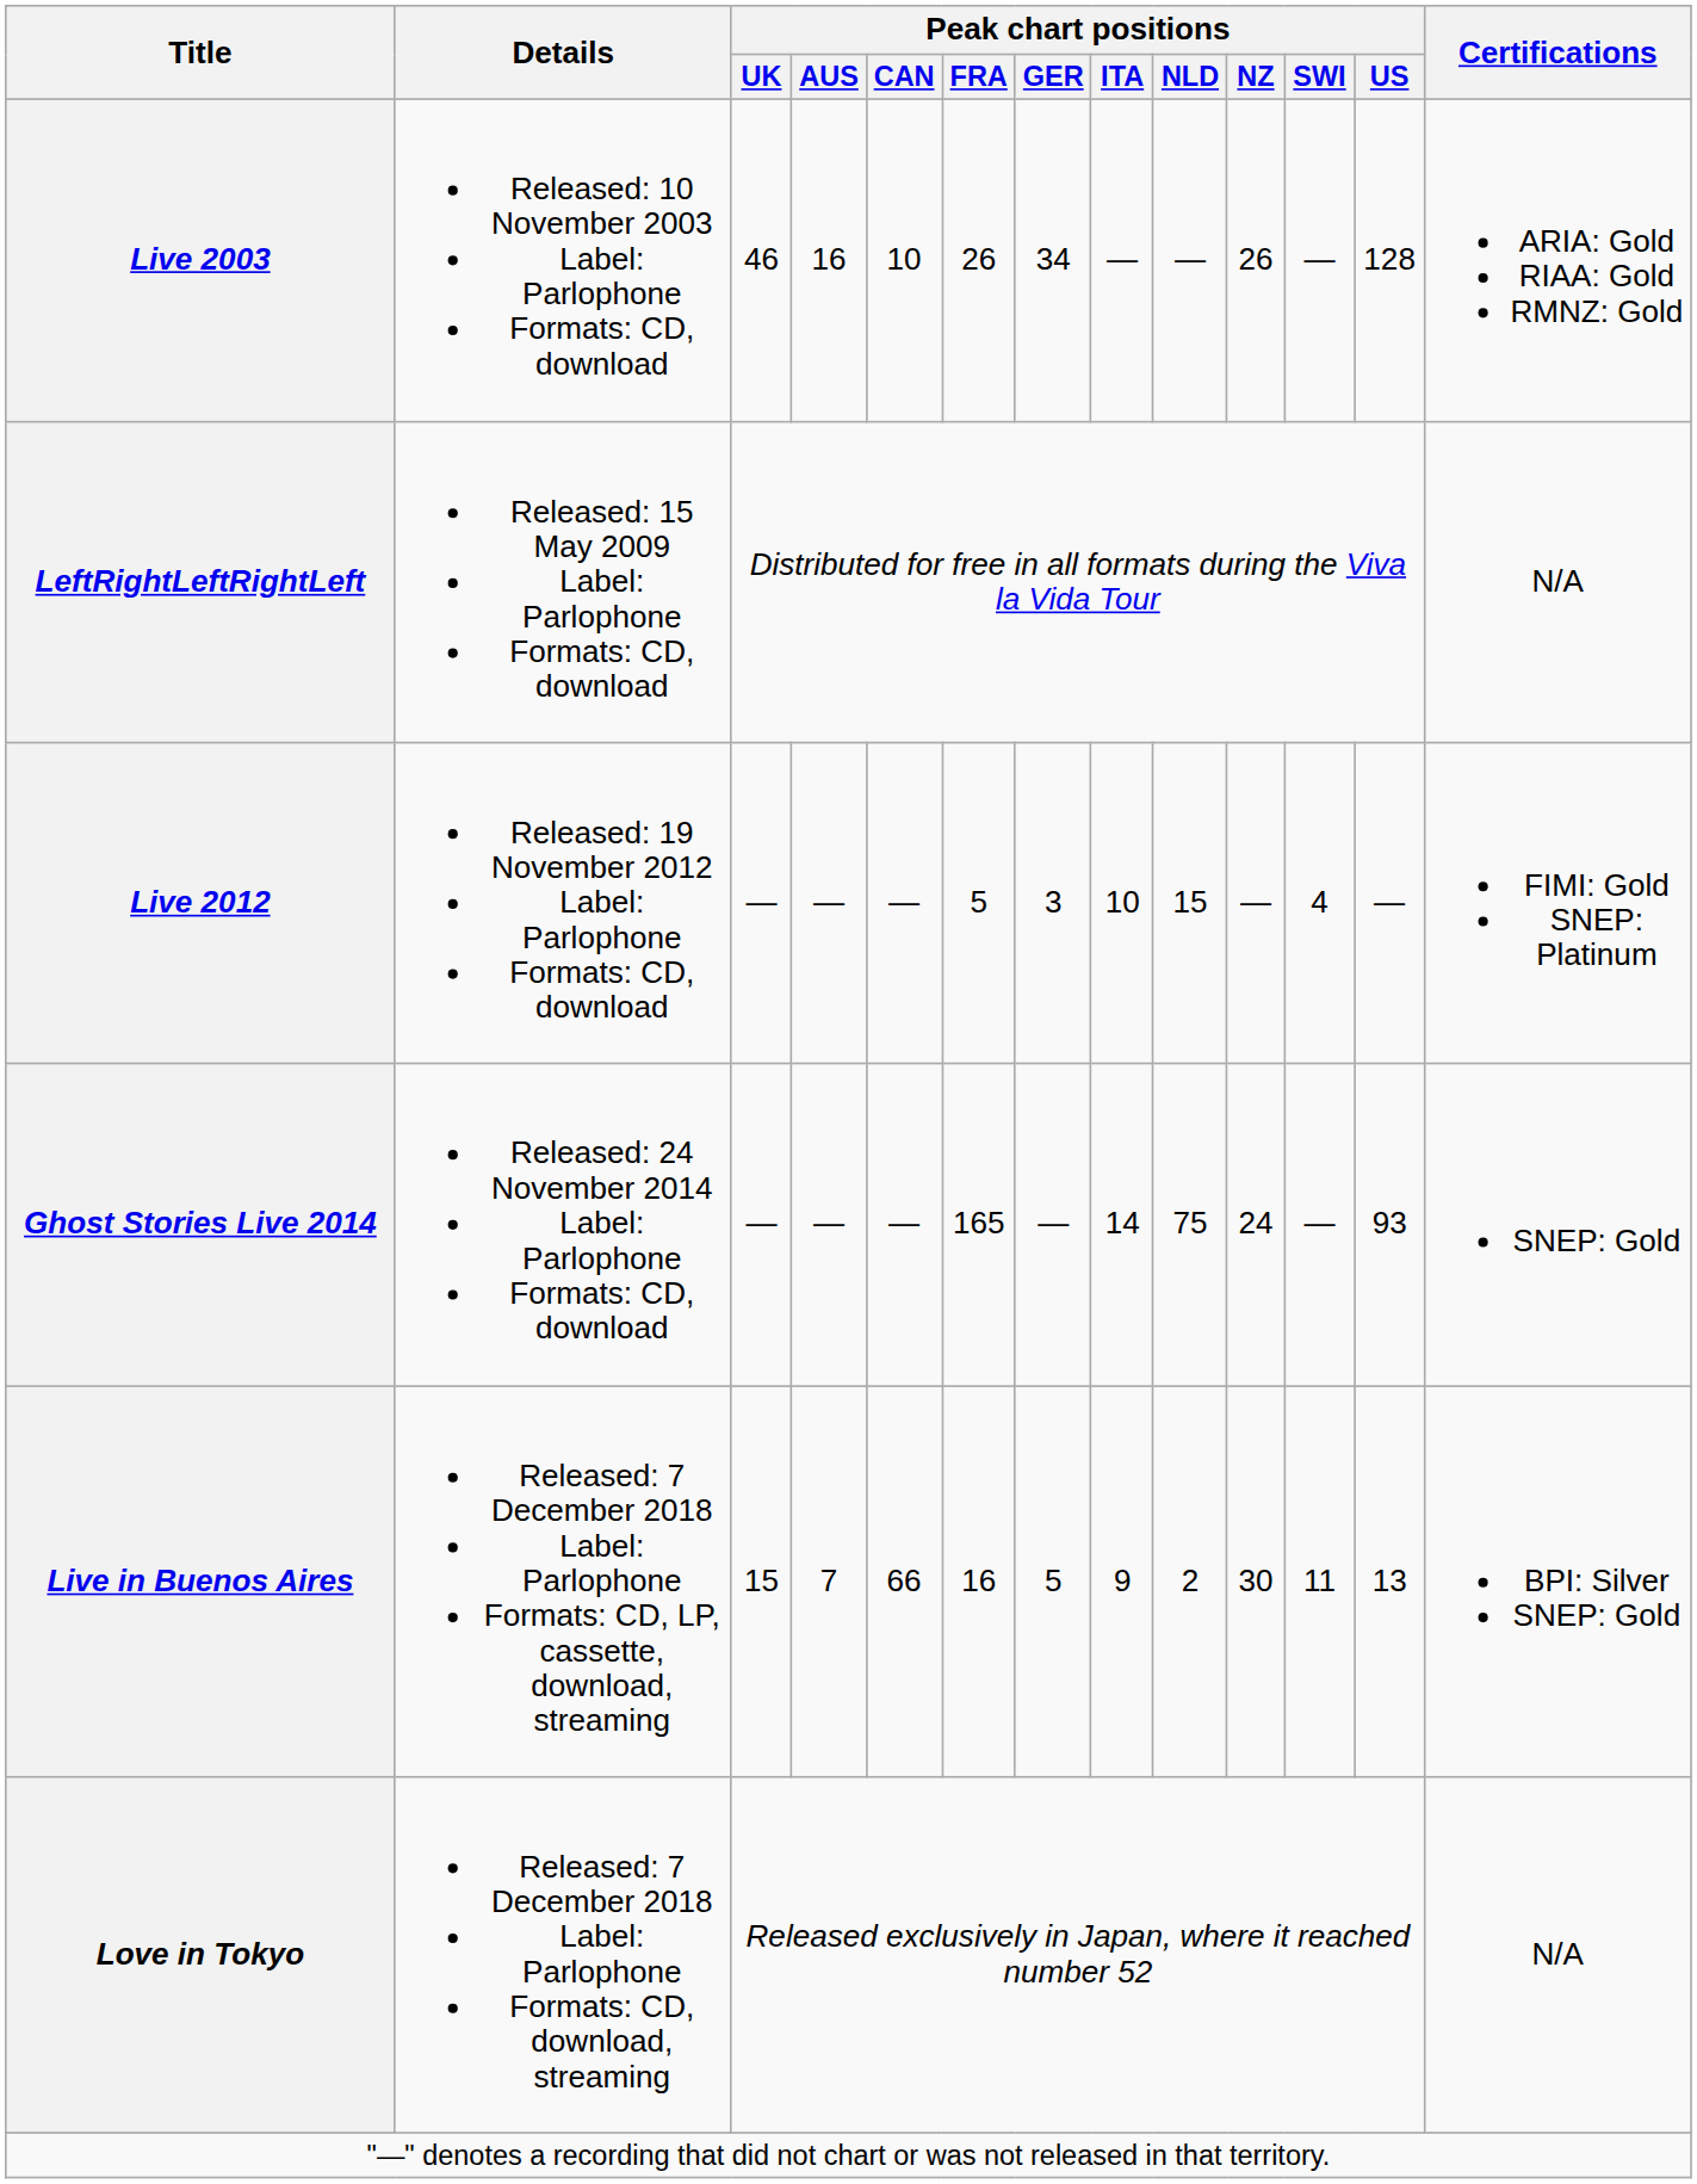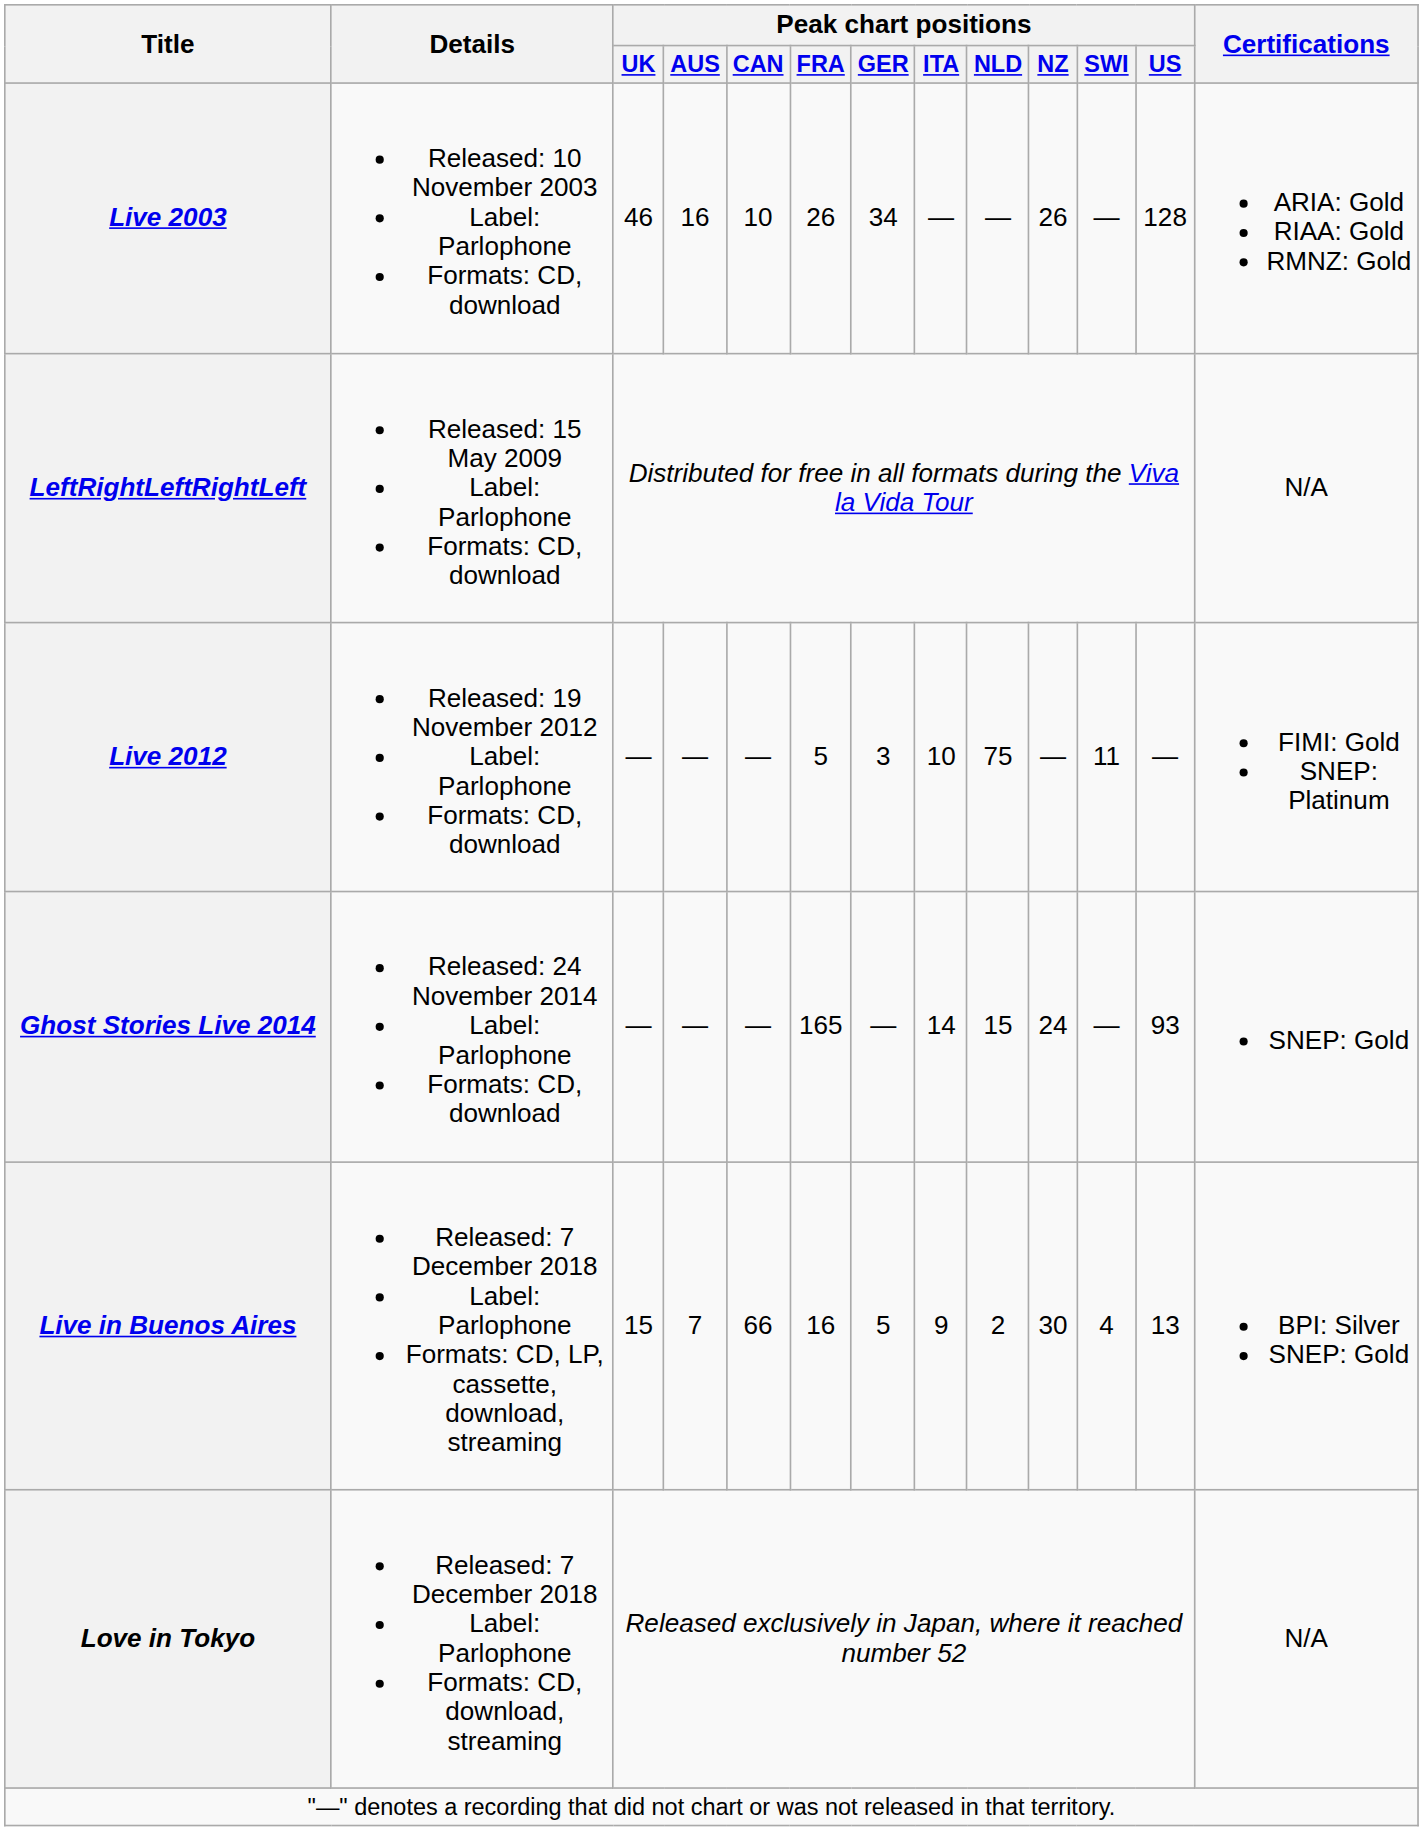Live 2012 | Peak chart positions / NLD: 15 -> 75
Live 2012 | Peak chart positions / SWI: 4 -> 11
Ghost Stories Live 2014 | Peak chart positions / NLD: 75 -> 15
Live in Buenos Aires | Peak chart positions / SWI: 11 -> 4
